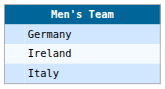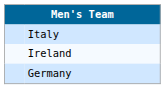rows swapped: Germany <-> Italy
